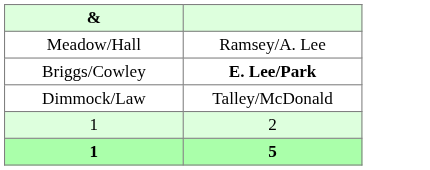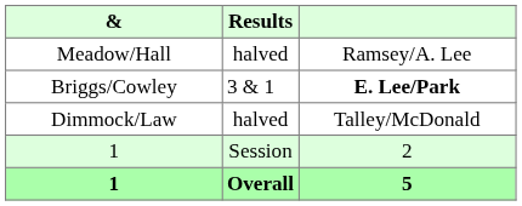+ column: Results | halved | 3 & 1 | halved | Session | Overall
